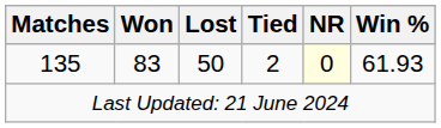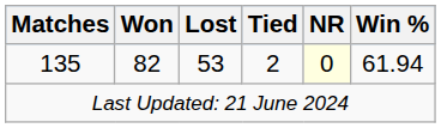135 | Won: 83 -> 82
135 | Lost: 50 -> 53
135 | Win %: 61.93 -> 61.94
